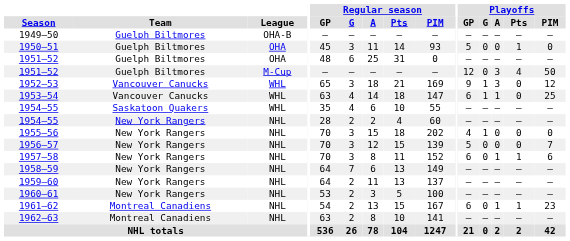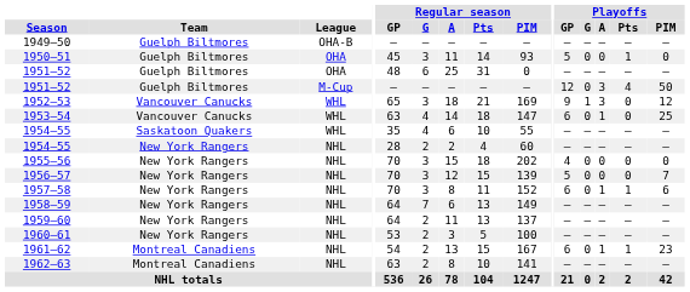1953–54 | Playoffs / G: 1 -> 0
1955–56 | Playoffs / G: 1 -> 0
